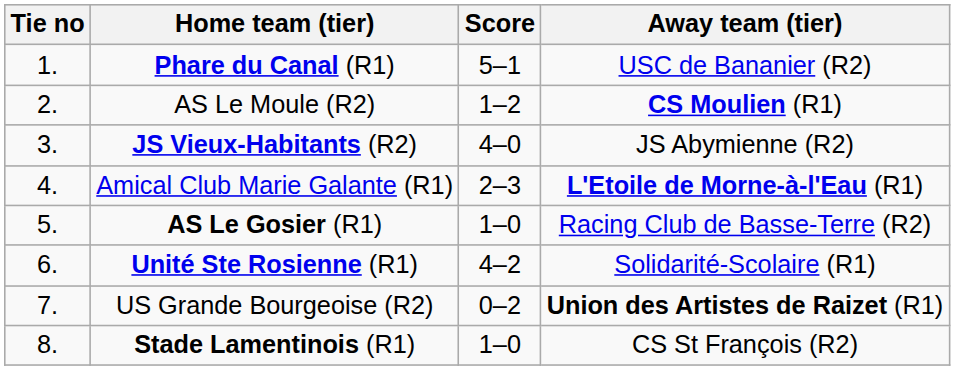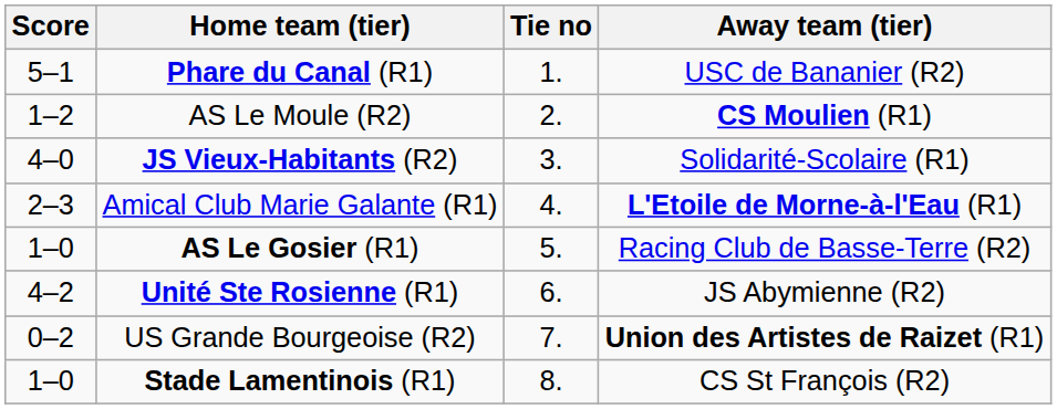columns swapped: Tie no <-> Score
JS Vieux-Habitants (R2) | Away team (tier): JS Abymienne (R2) -> Solidarité-Scolaire (R1)
Unité Ste Rosienne (R1) | Away team (tier): Solidarité-Scolaire (R1) -> JS Abymienne (R2)
